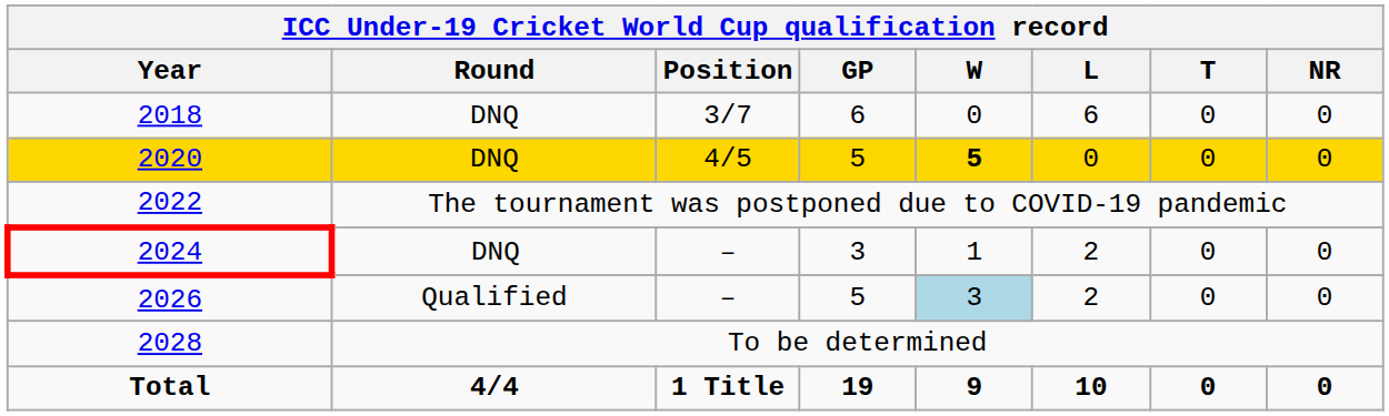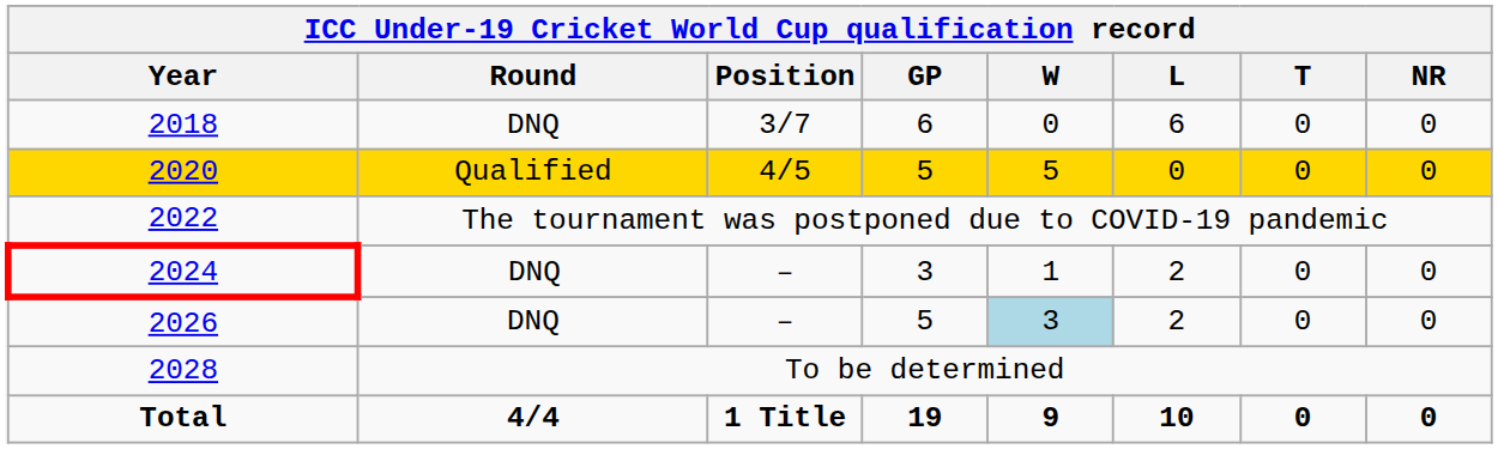2020 | Round: DNQ -> Qualified
2020 | W: bold -> normal
2026 | Round: Qualified -> DNQ
